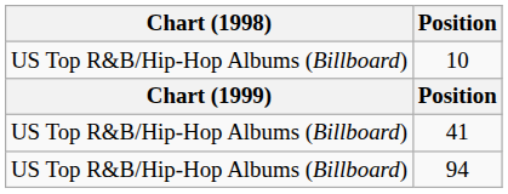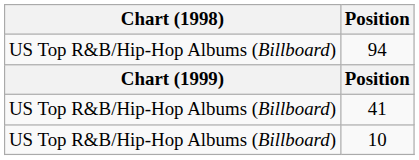rows swapped: 94 <-> 10
